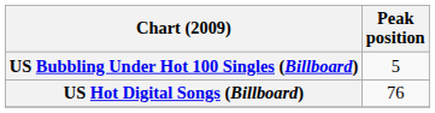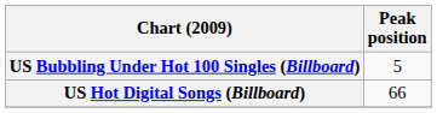US Hot Digital Songs (Billboard) | Peak position: 76 -> 66
